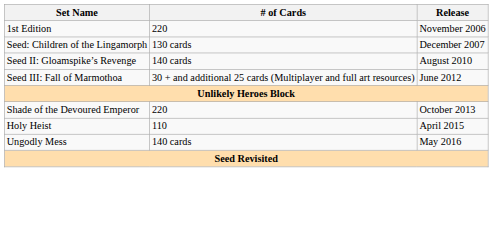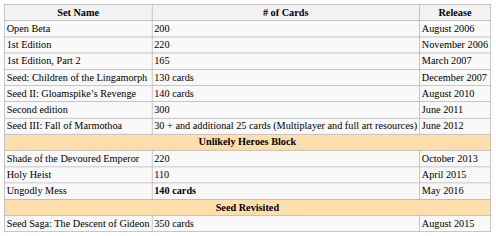+ row: Open Beta | 200 | August 2006
+ row: 1st Edition, Part 2 | 165 | March 2007
+ row: Second edition | 300 | June 2011
Ungodly Mess | # of Cards: normal -> bold
+ row: Seed Saga: The Descent of Gideon | 350 cards | August 2015
